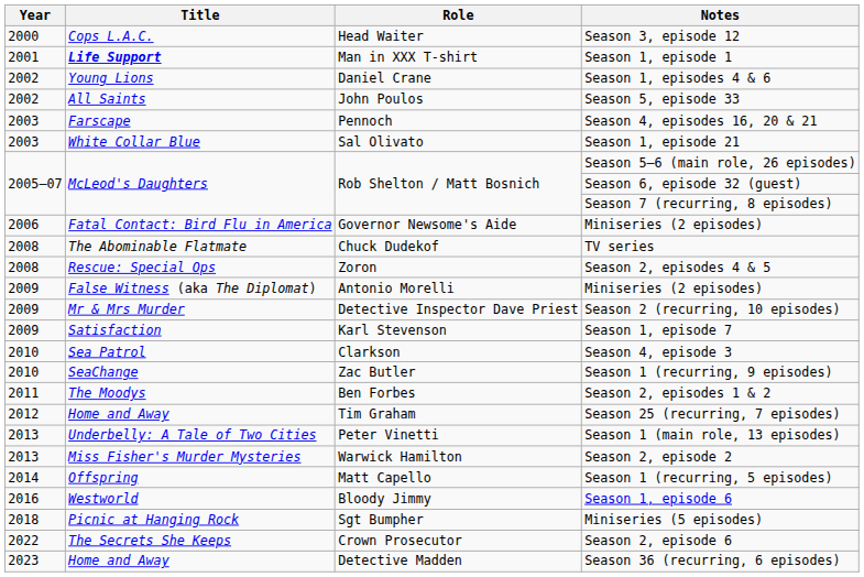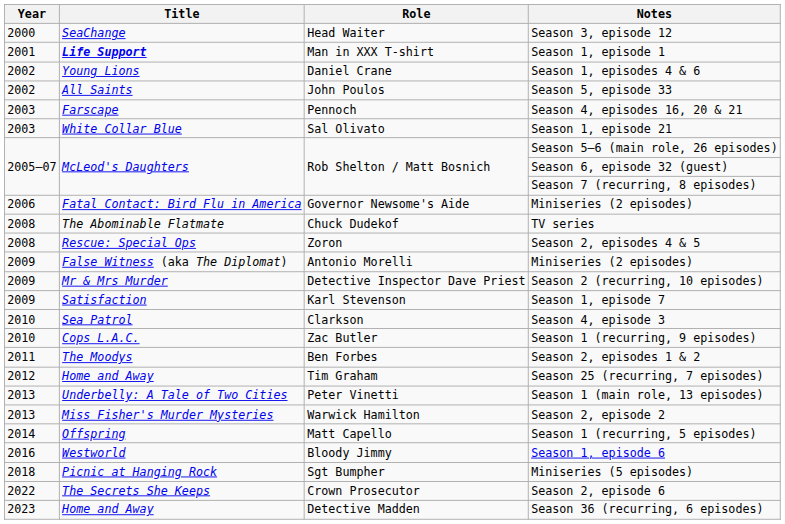Season 3, episode 12 | Title: Cops L.A.C. -> SeaChange
Season 1 (recurring, 9 episodes) | Title: SeaChange -> Cops L.A.C.
